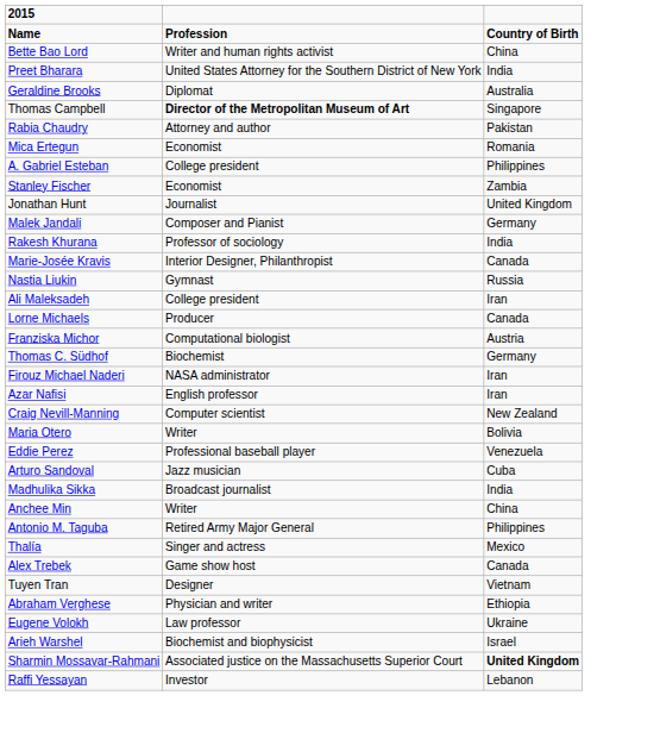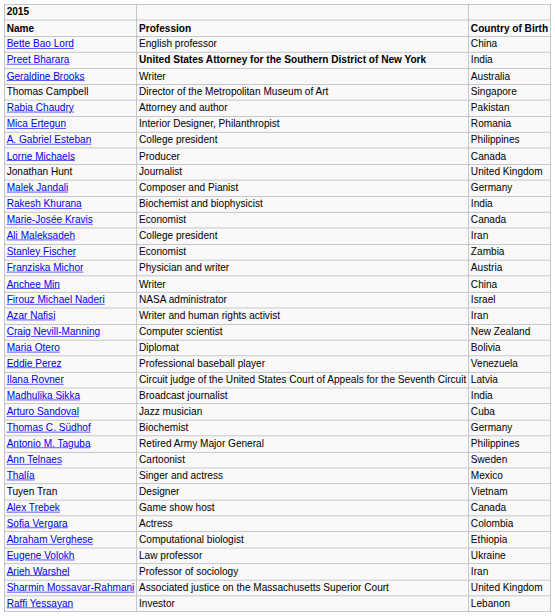Bette Bao Lord | column 2: Writer and human rights activist -> English professor
Preet Bharara | column 2: normal -> bold
Geraldine Brooks | column 2: Diplomat -> Writer
Thomas Campbell | column 2: bold -> normal
Mica Ertegun | column 2: Economist -> Interior Designer, Philanthropist
rows swapped: Stanley Fischer <-> Lorne Michaels
Rakesh Khurana | column 2: Professor of sociology -> Biochemist and biophysicist
Marie-Josée Kravis | column 2: Interior Designer, Philanthropist -> Economist
- row: Nastia Liukin | Gymnast | Russia
Franziska Michor | column 2: Computational biologist -> Physician and writer
rows swapped: Anchee Min <-> Thomas C. Südhof
Firouz Michael Naderi | column 3: Iran -> Israel
Azar Nafisi | column 2: English professor -> Writer and human rights activist
Maria Otero | column 2: Writer -> Diplomat
+ row: Ilana Rovner | Circuit judge of the United States Court of Appeals for the Seventh Circuit | Latvia
rows swapped: Arturo Sandoval <-> Madhulika Sikka
+ row: Ann Telnaes | Cartoonist | Sweden
rows swapped: Tuyen Tran <-> Alex Trebek
+ row: Sofia Vergara | Actress | Colombia
Abraham Verghese | column 2: Physician and writer -> Computational biologist
Arieh Warshel | column 2: Biochemist and biophysicist -> Professor of sociology
Arieh Warshel | column 3: Israel -> Iran
Sharmin Mossavar-Rahmani | column 3: bold -> normal
